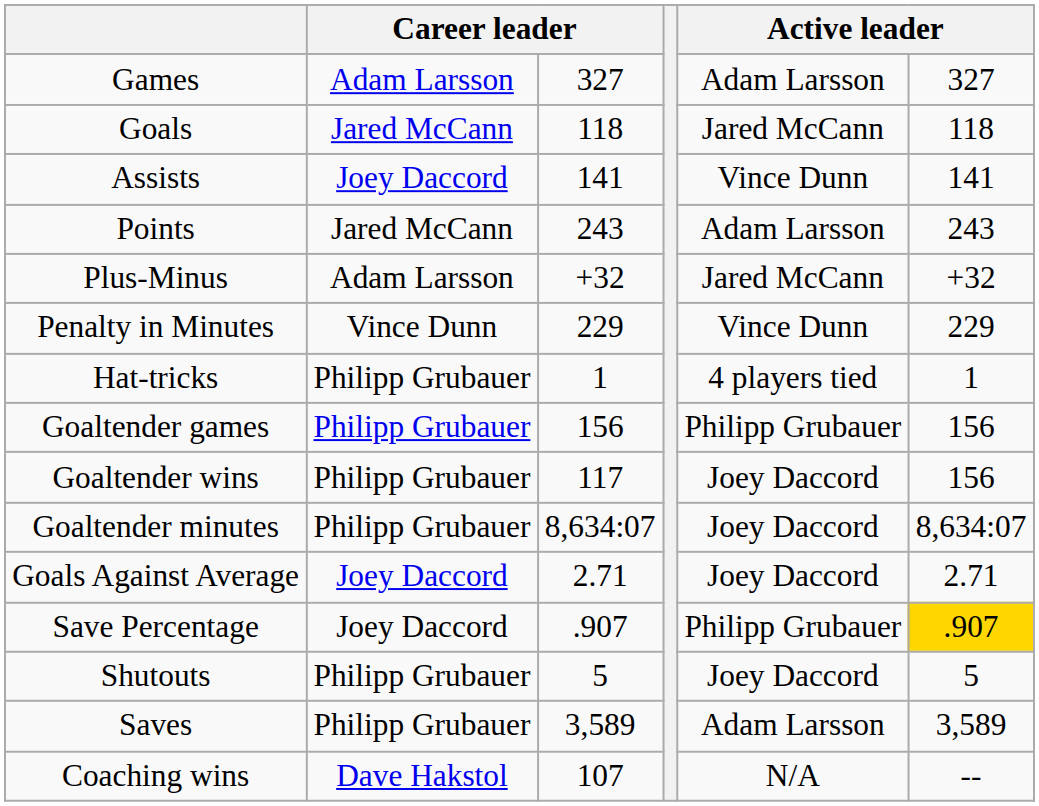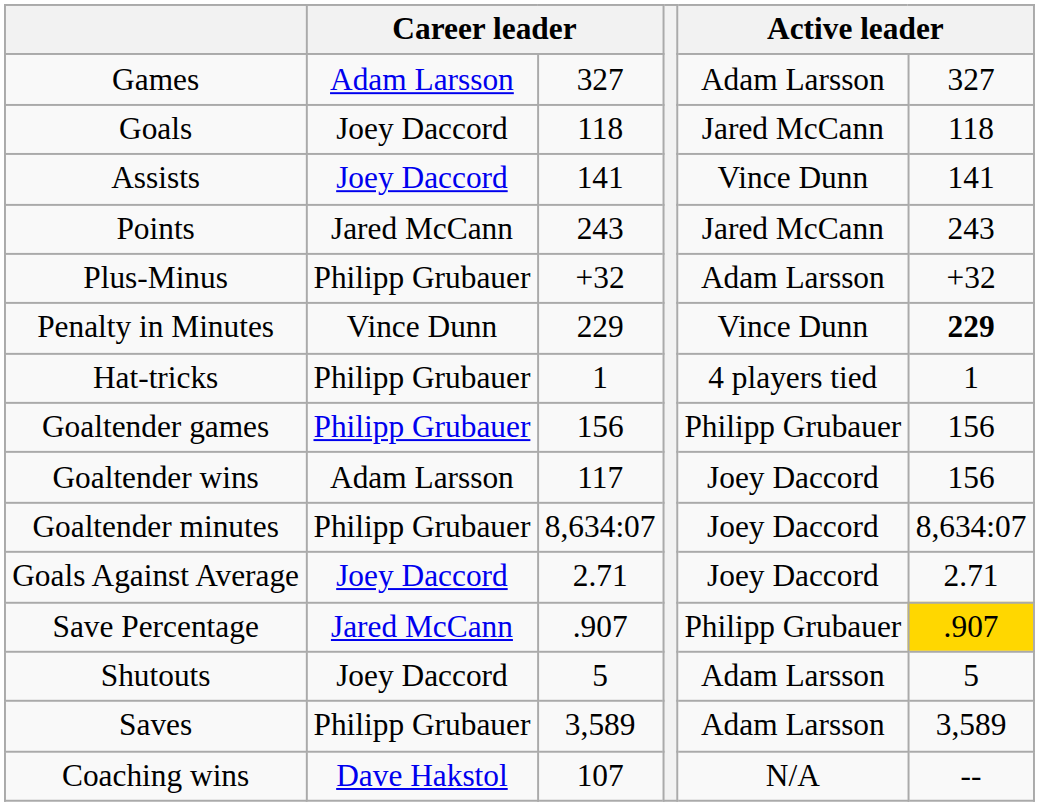Goals | column 2: Jared McCann -> Joey Daccord
Points | column 5: Adam Larsson -> Jared McCann
Plus-Minus | column 2: Adam Larsson -> Philipp Grubauer
Plus-Minus | column 5: Jared McCann -> Adam Larsson
Penalty in Minutes | column 6: normal -> bold
Goaltender wins | column 2: Philipp Grubauer -> Adam Larsson
Save Percentage | column 2: Joey Daccord -> Jared McCann
Shutouts | column 2: Philipp Grubauer -> Joey Daccord
Shutouts | column 5: Joey Daccord -> Adam Larsson
